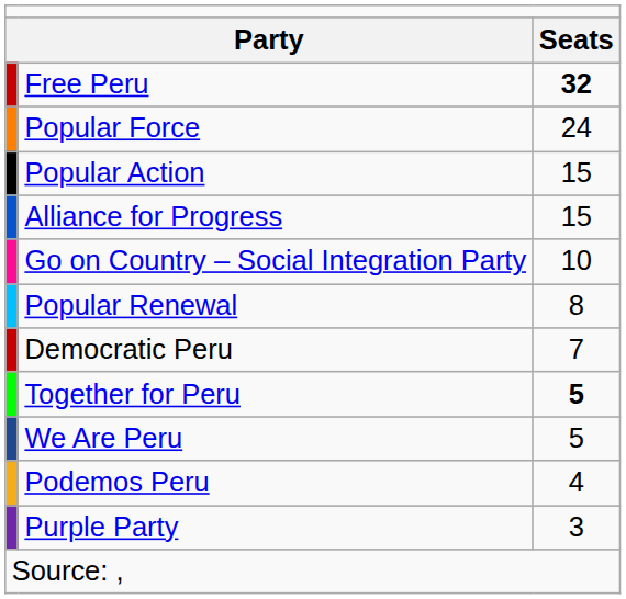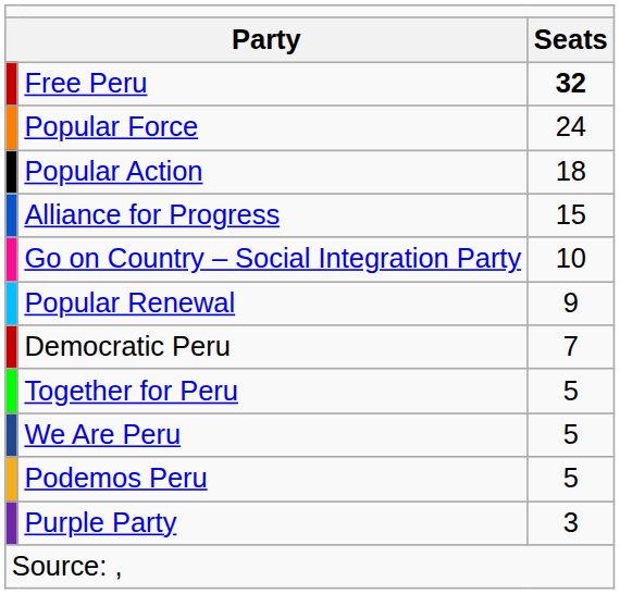Popular Action | column 3: 15 -> 18
Popular Renewal | column 3: 8 -> 9
Together for Peru | column 3: bold -> normal
Podemos Peru | column 3: 4 -> 5
